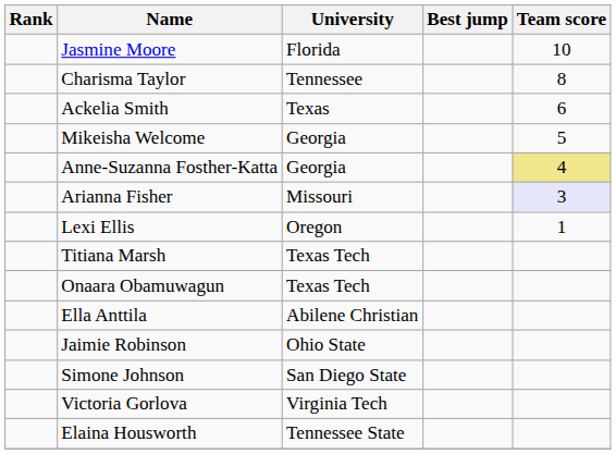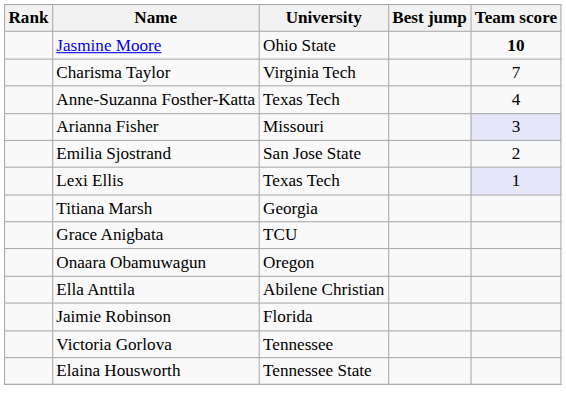Jasmine Moore | University: Florida -> Ohio State
Jasmine Moore | Team score: normal -> bold
Charisma Taylor | University: Tennessee -> Virginia Tech
Charisma Taylor | Team score: 8 -> 7
- row: Ackelia Smith | Texas | 6
- row: Mikeisha Welcome | Georgia | 5
Anne-Suzanna Fosther-Katta | University: Georgia -> Texas Tech
Anne-Suzanna Fosther-Katta | Team score: khaki background -> no background
+ row: Emilia Sjostrand | San Jose State | 2
Lexi Ellis | University: Oregon -> Texas Tech
Lexi Ellis | Team score: no background -> lavender background
Titiana Marsh | University: Texas Tech -> Georgia
+ row: Grace Anigbata | TCU
Onaara Obamuwagun | University: Texas Tech -> Oregon
Jaimie Robinson | University: Ohio State -> Florida
- row: Simone Johnson | San Diego State
Victoria Gorlova | University: Virginia Tech -> Tennessee
